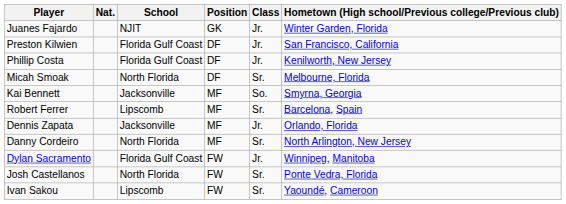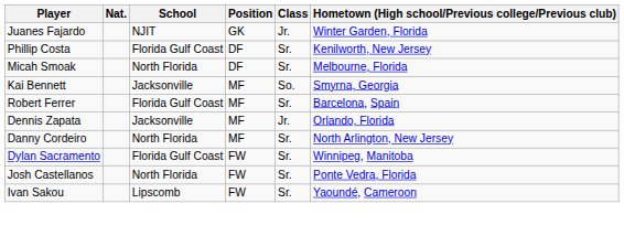- row: Preston Kilwien | Florida Gulf Coast | DF | Jr. | San Francisco, California
Phillip Costa | Class: Jr. -> Sr.
Robert Ferrer | School: Lipscomb -> Florida Gulf Coast
Dylan Sacramento | Class: Jr. -> Sr.
